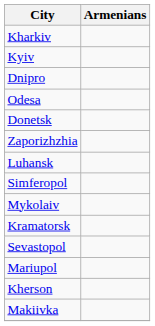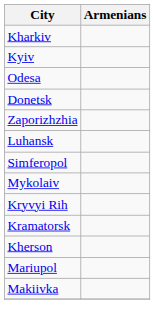- row: Dnipro
+ row: Kryvyi Rih
- row: Sevastopol
rows swapped: Kherson <-> Mariupol
